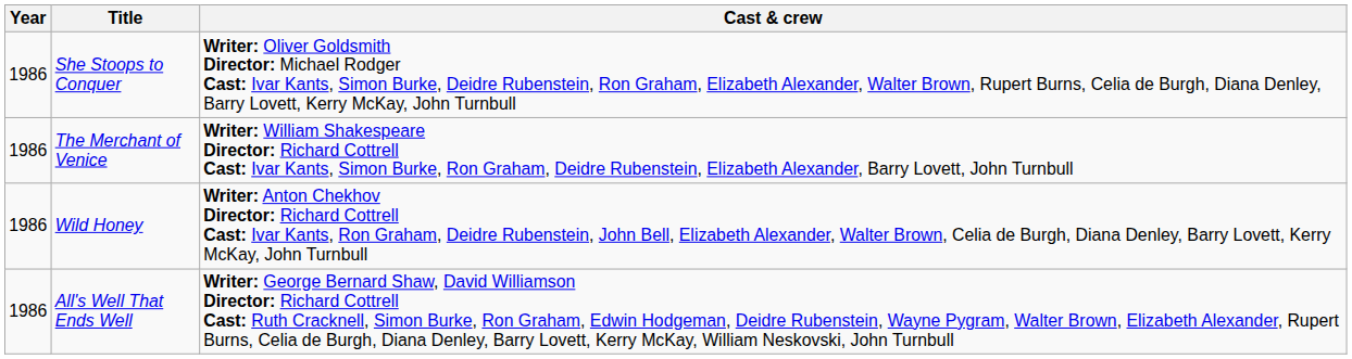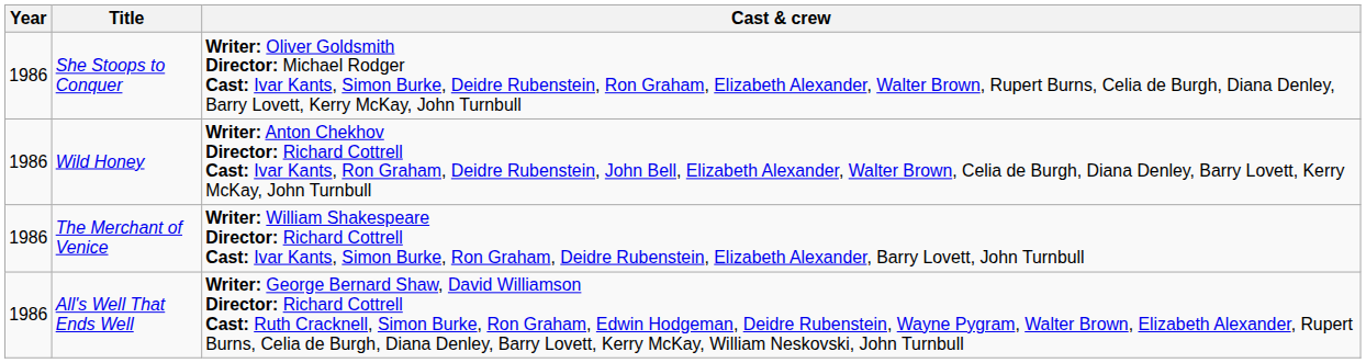rows swapped: Wild Honey <-> The Merchant of Venice
